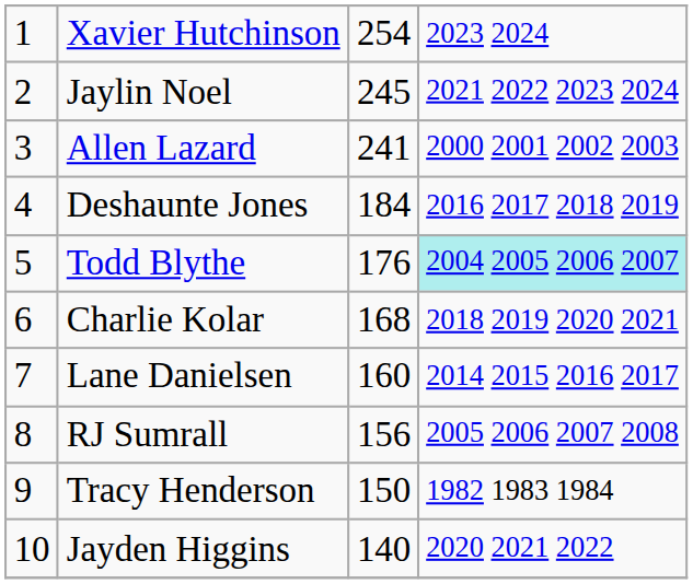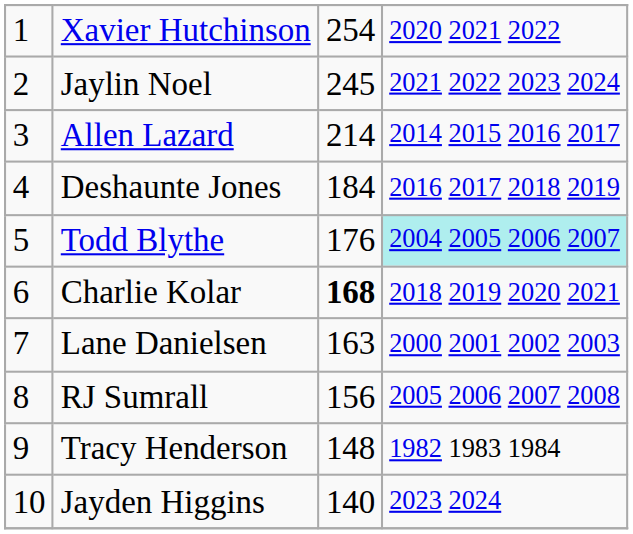Xavier Hutchinson | column 4: 2023 2024 -> 2020 2021 2022
Allen Lazard | column 3: 241 -> 214
Allen Lazard | column 4: 2000 2001 2002 2003 -> 2014 2015 2016 2017
Charlie Kolar | column 3: normal -> bold
Lane Danielsen | column 3: 160 -> 163
Lane Danielsen | column 4: 2014 2015 2016 2017 -> 2000 2001 2002 2003
Tracy Henderson | column 3: 150 -> 148
Jayden Higgins | column 4: 2020 2021 2022 -> 2023 2024
